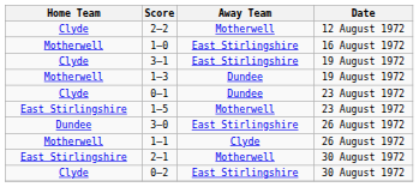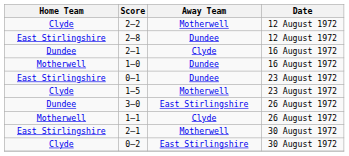+ row: East Stirlingshire | 2–8 | Dundee | 12 August 1972
+ row: Dundee | 2–1 | Clyde | 16 August 1972
1–0 | Away Team: East Stirlingshire -> Dundee
- row: Clyde | 3–1 | East Stirlingshire | 19 August 1972
- row: Motherwell | 1–3 | Dundee | 19 August 1972
0–1 | Home Team: Clyde -> East Stirlingshire
1–5 | Home Team: East Stirlingshire -> Clyde
